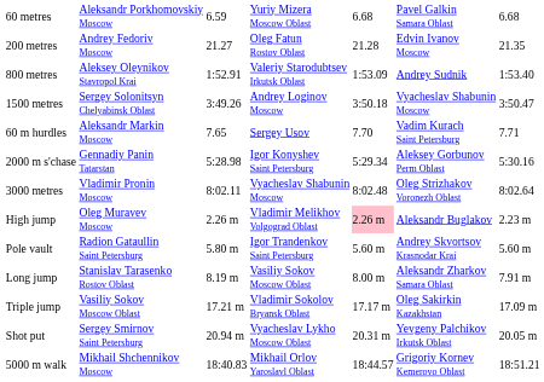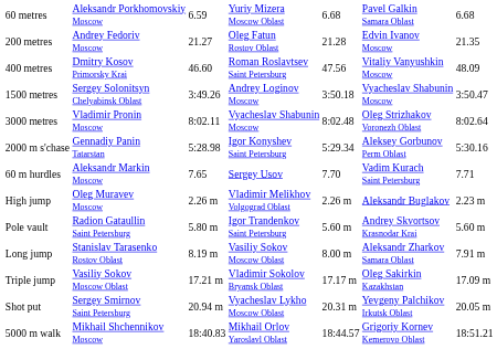+ row: 400 metres | Dmitry Kosov Primorsky Krai | 46.60 | Roman Roslavtsev Saint Petersburg | 47.56 | Vitaliy Vanyushkin Moscow | 48.09
- row: 800 metres | Aleksey Oleynikov Stavropol Krai | 1:52.91 | Valeriy Starodubtsev Irkutsk Oblast | 1:53.09 | Andrey Sudnik | 1:53.40
rows swapped: 3000 metres <-> 60 m hurdles
High jump | column 5: pink background -> no background
